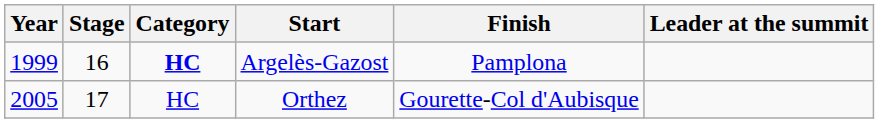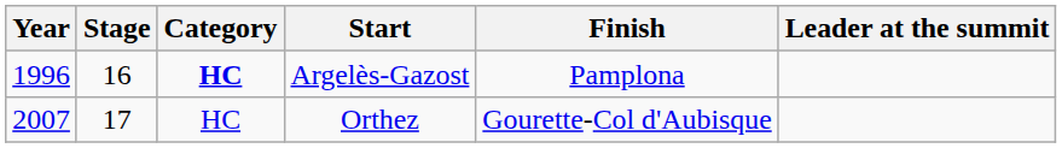Argelès-Gazost | Year: 1999 -> 1996
Orthez | Year: 2005 -> 2007
